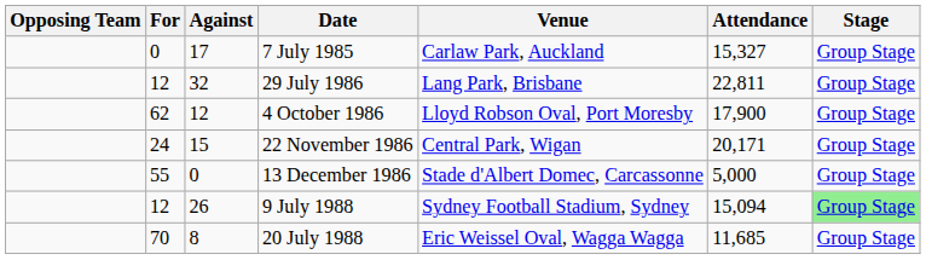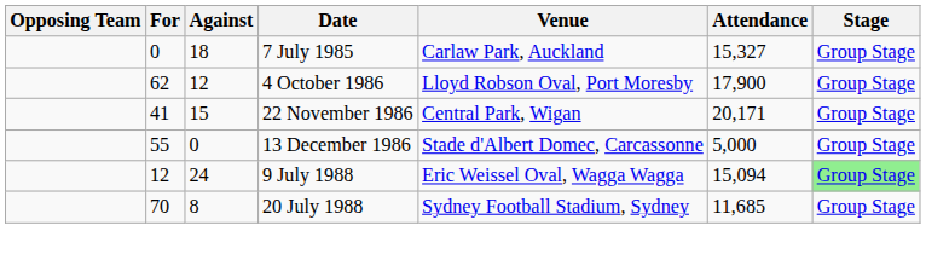7 July 1985 | Against: 17 -> 18
- row: 12 | 32 | 29 July 1986 | Lang Park, Brisbane | 22,811 | Group Stage
22 November 1986 | For: 24 -> 41
9 July 1988 | Against: 26 -> 24
9 July 1988 | Venue: Sydney Football Stadium, Sydney -> Eric Weissel Oval, Wagga Wagga
20 July 1988 | Venue: Eric Weissel Oval, Wagga Wagga -> Sydney Football Stadium, Sydney
